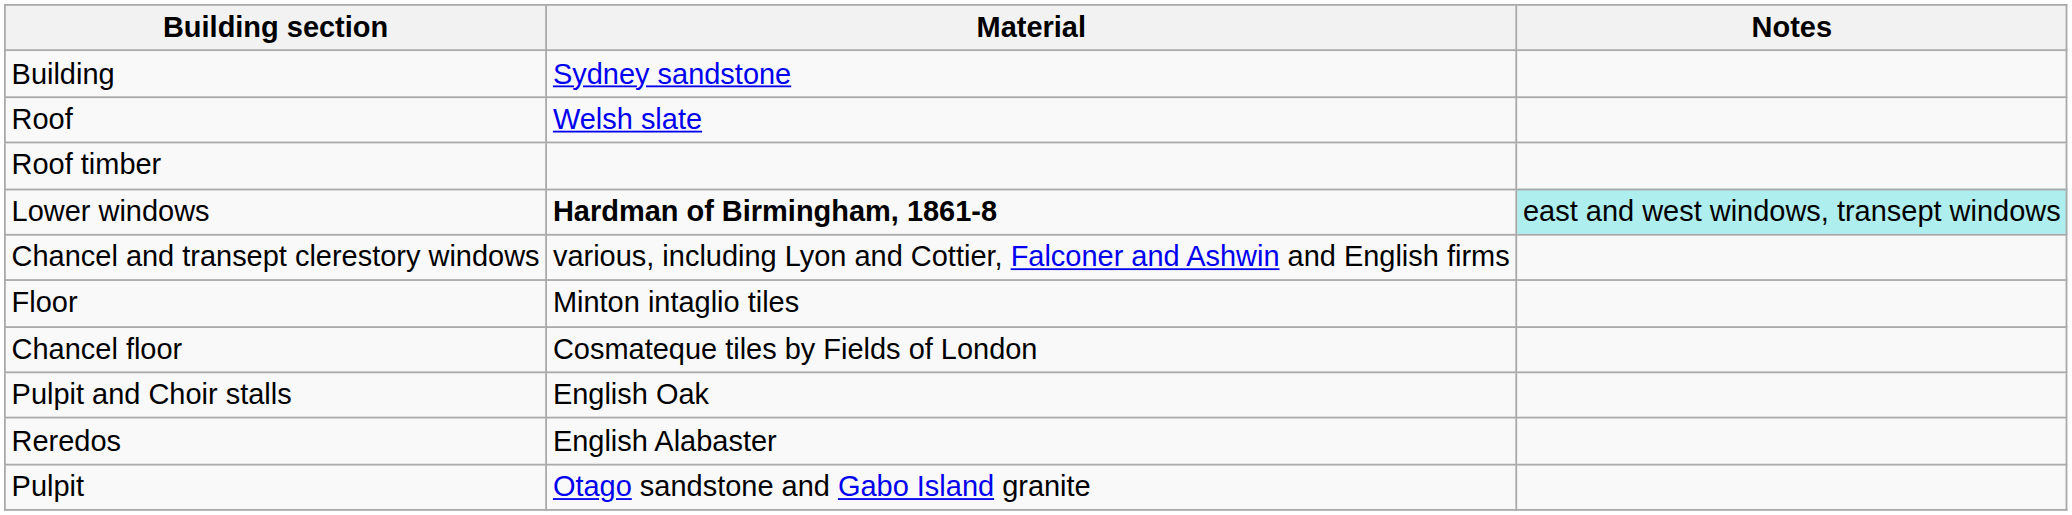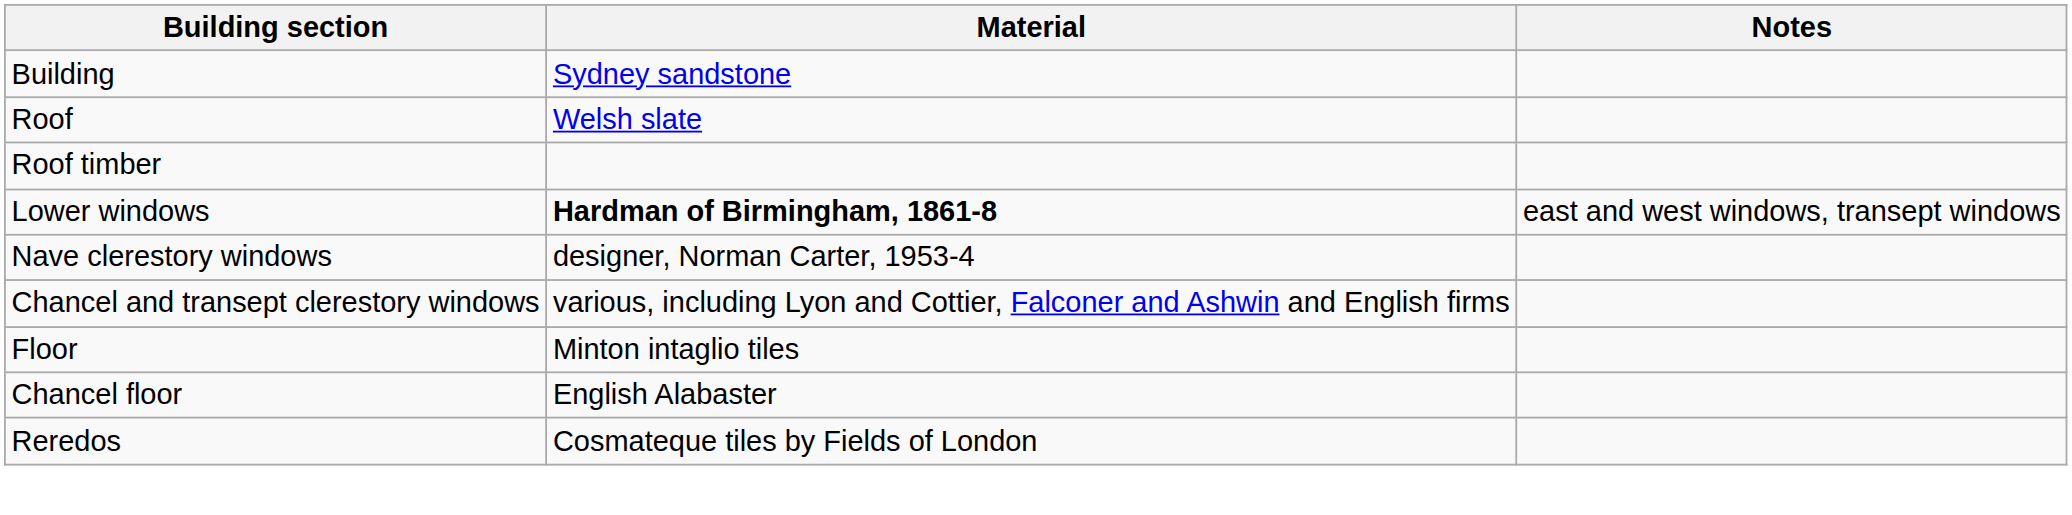Lower windows | Notes: paleturquoise background -> no background
+ row: Nave clerestory windows | designer, Norman Carter, 1953-4
Chancel floor | Material: Cosmateque tiles by Fields of London -> English Alabaster
- row: Pulpit and Choir stalls | English Oak
Reredos | Material: English Alabaster -> Cosmateque tiles by Fields of London
- row: Pulpit | Otago sandstone and Gabo Island granite
